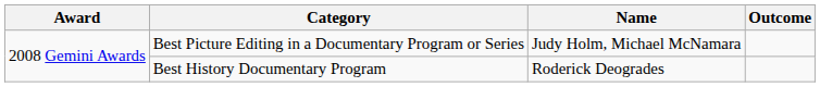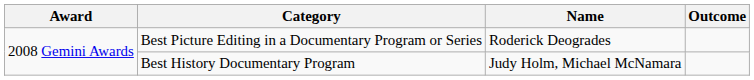Best Picture Editing in a Documentary Program or Series | Name: Judy Holm, Michael McNamara -> Roderick Deogrades
Best History Documentary Program | Name: Roderick Deogrades -> Judy Holm, Michael McNamara
